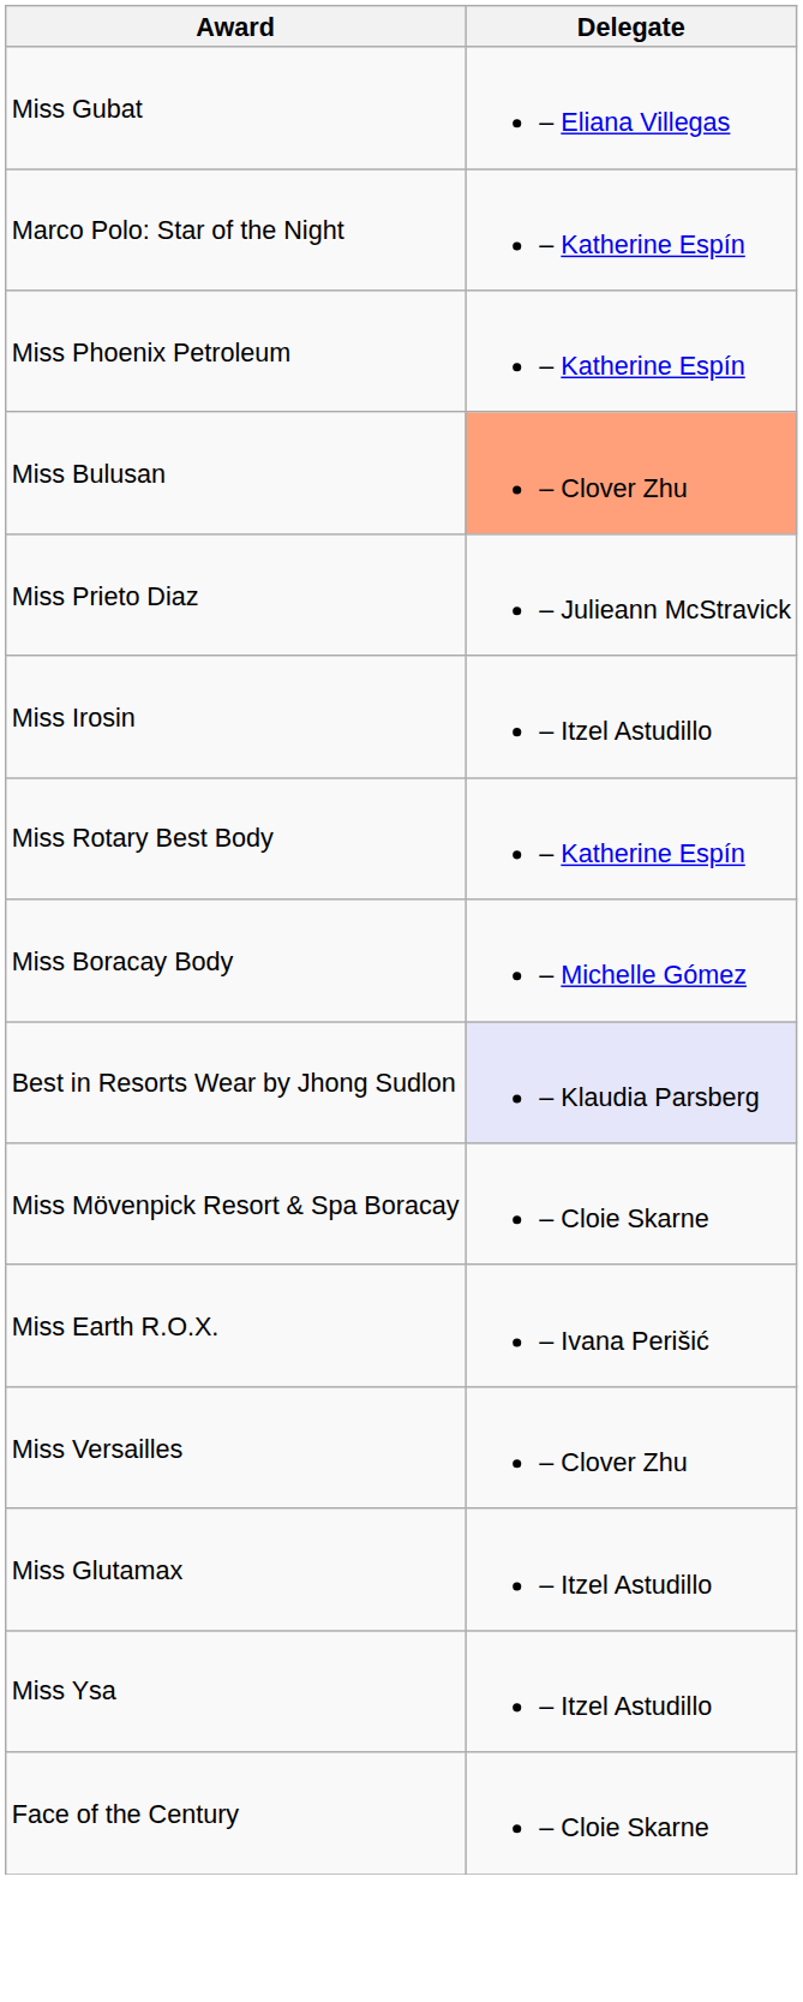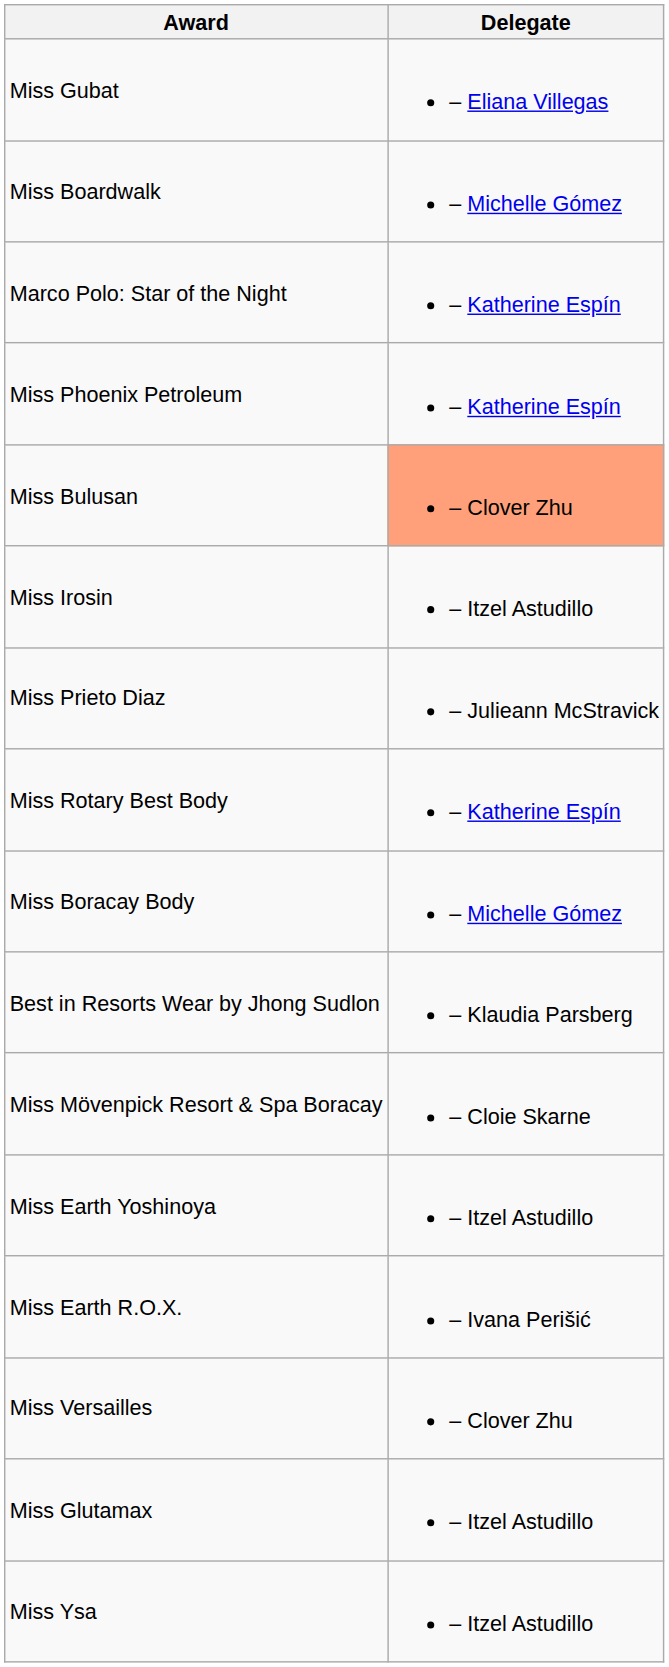+ row: Miss Boardwalk | – Michelle Gómez
rows swapped: Miss Irosin <-> Miss Prieto Diaz
Best in Resorts Wear by Jhong Sudlon | Delegate: lavender background -> no background
+ row: Miss Earth Yoshinoya | – Itzel Astudillo
- row: Face of the Century | – Cloie Skarne
